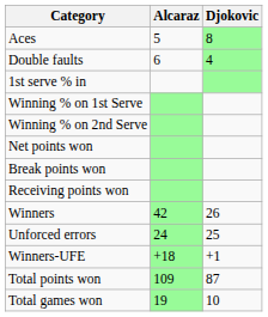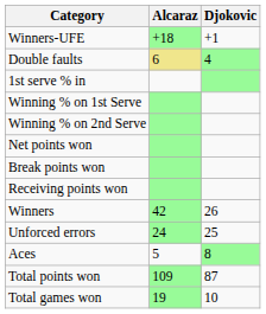rows swapped: Aces <-> Winners-UFE
Double faults | Alcaraz: no background -> khaki background
